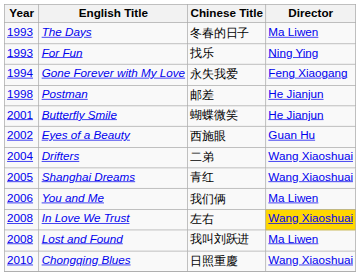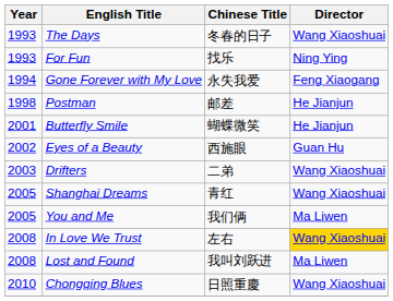The Days | Director: Ma Liwen -> Wang Xiaoshuai
Drifters | Year: 2004 -> 2003
You and Me | Year: 2006 -> 2005
